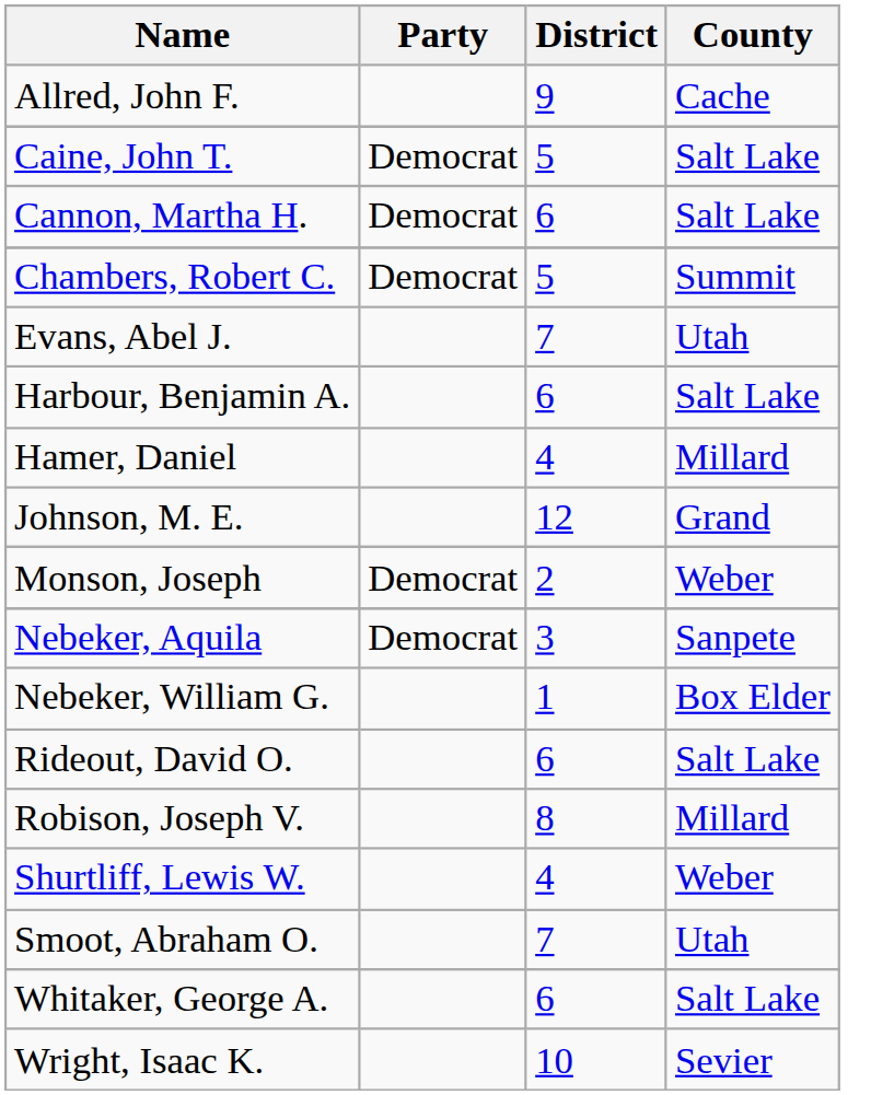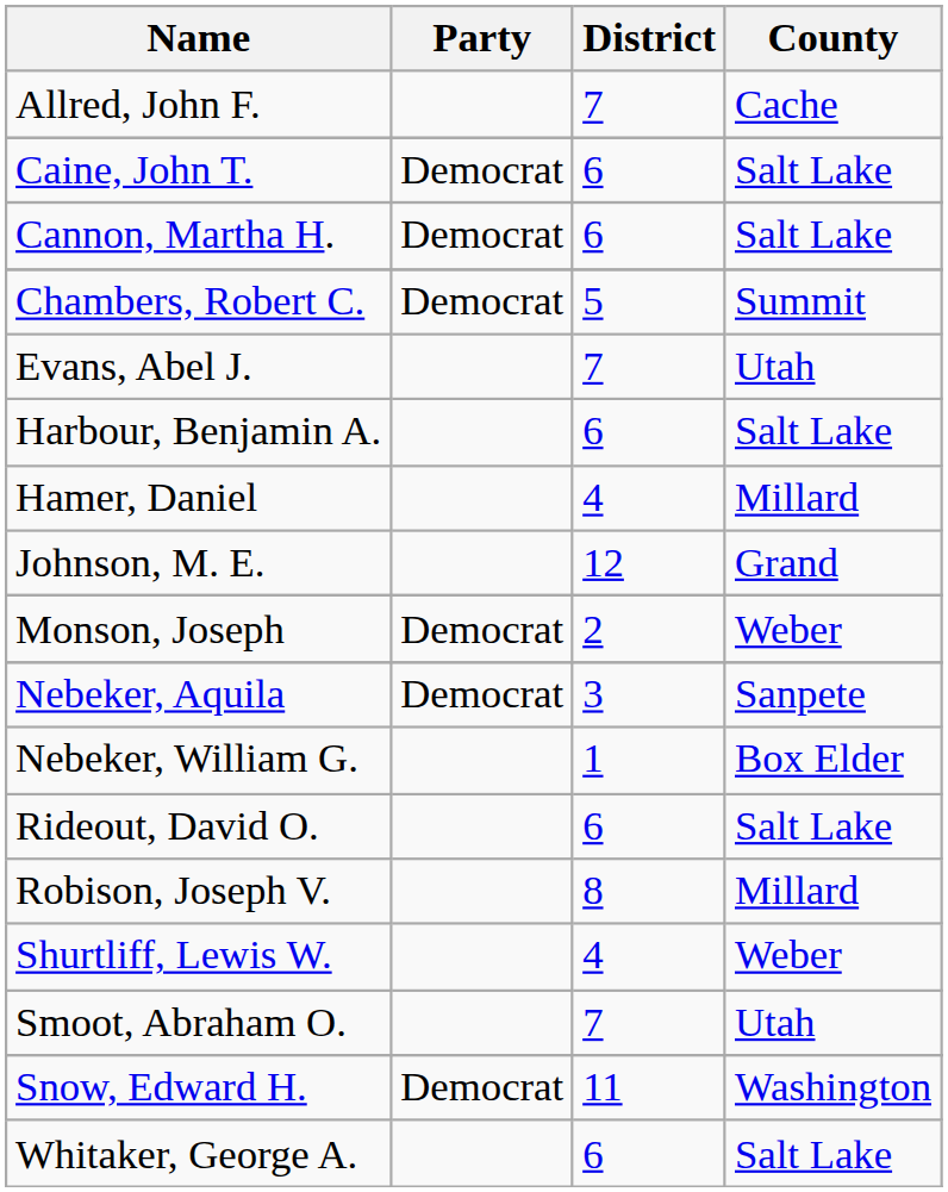Allred, John F. | District: 9 -> 7
Caine, John T. | District: 5 -> 6
+ row: Snow, Edward H. | Democrat | 11 | Washington
- row: Wright, Isaac K. | 10 | Sevier
